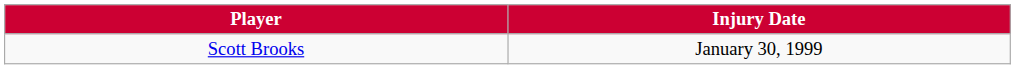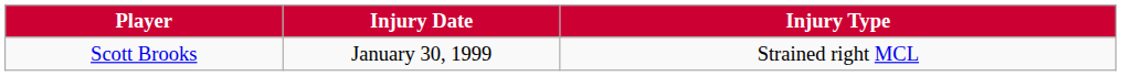+ column: Injury Type | Strained right MCL
